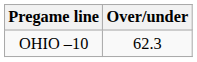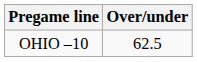OHIO –10 | Over/under: 62.3 -> 62.5
